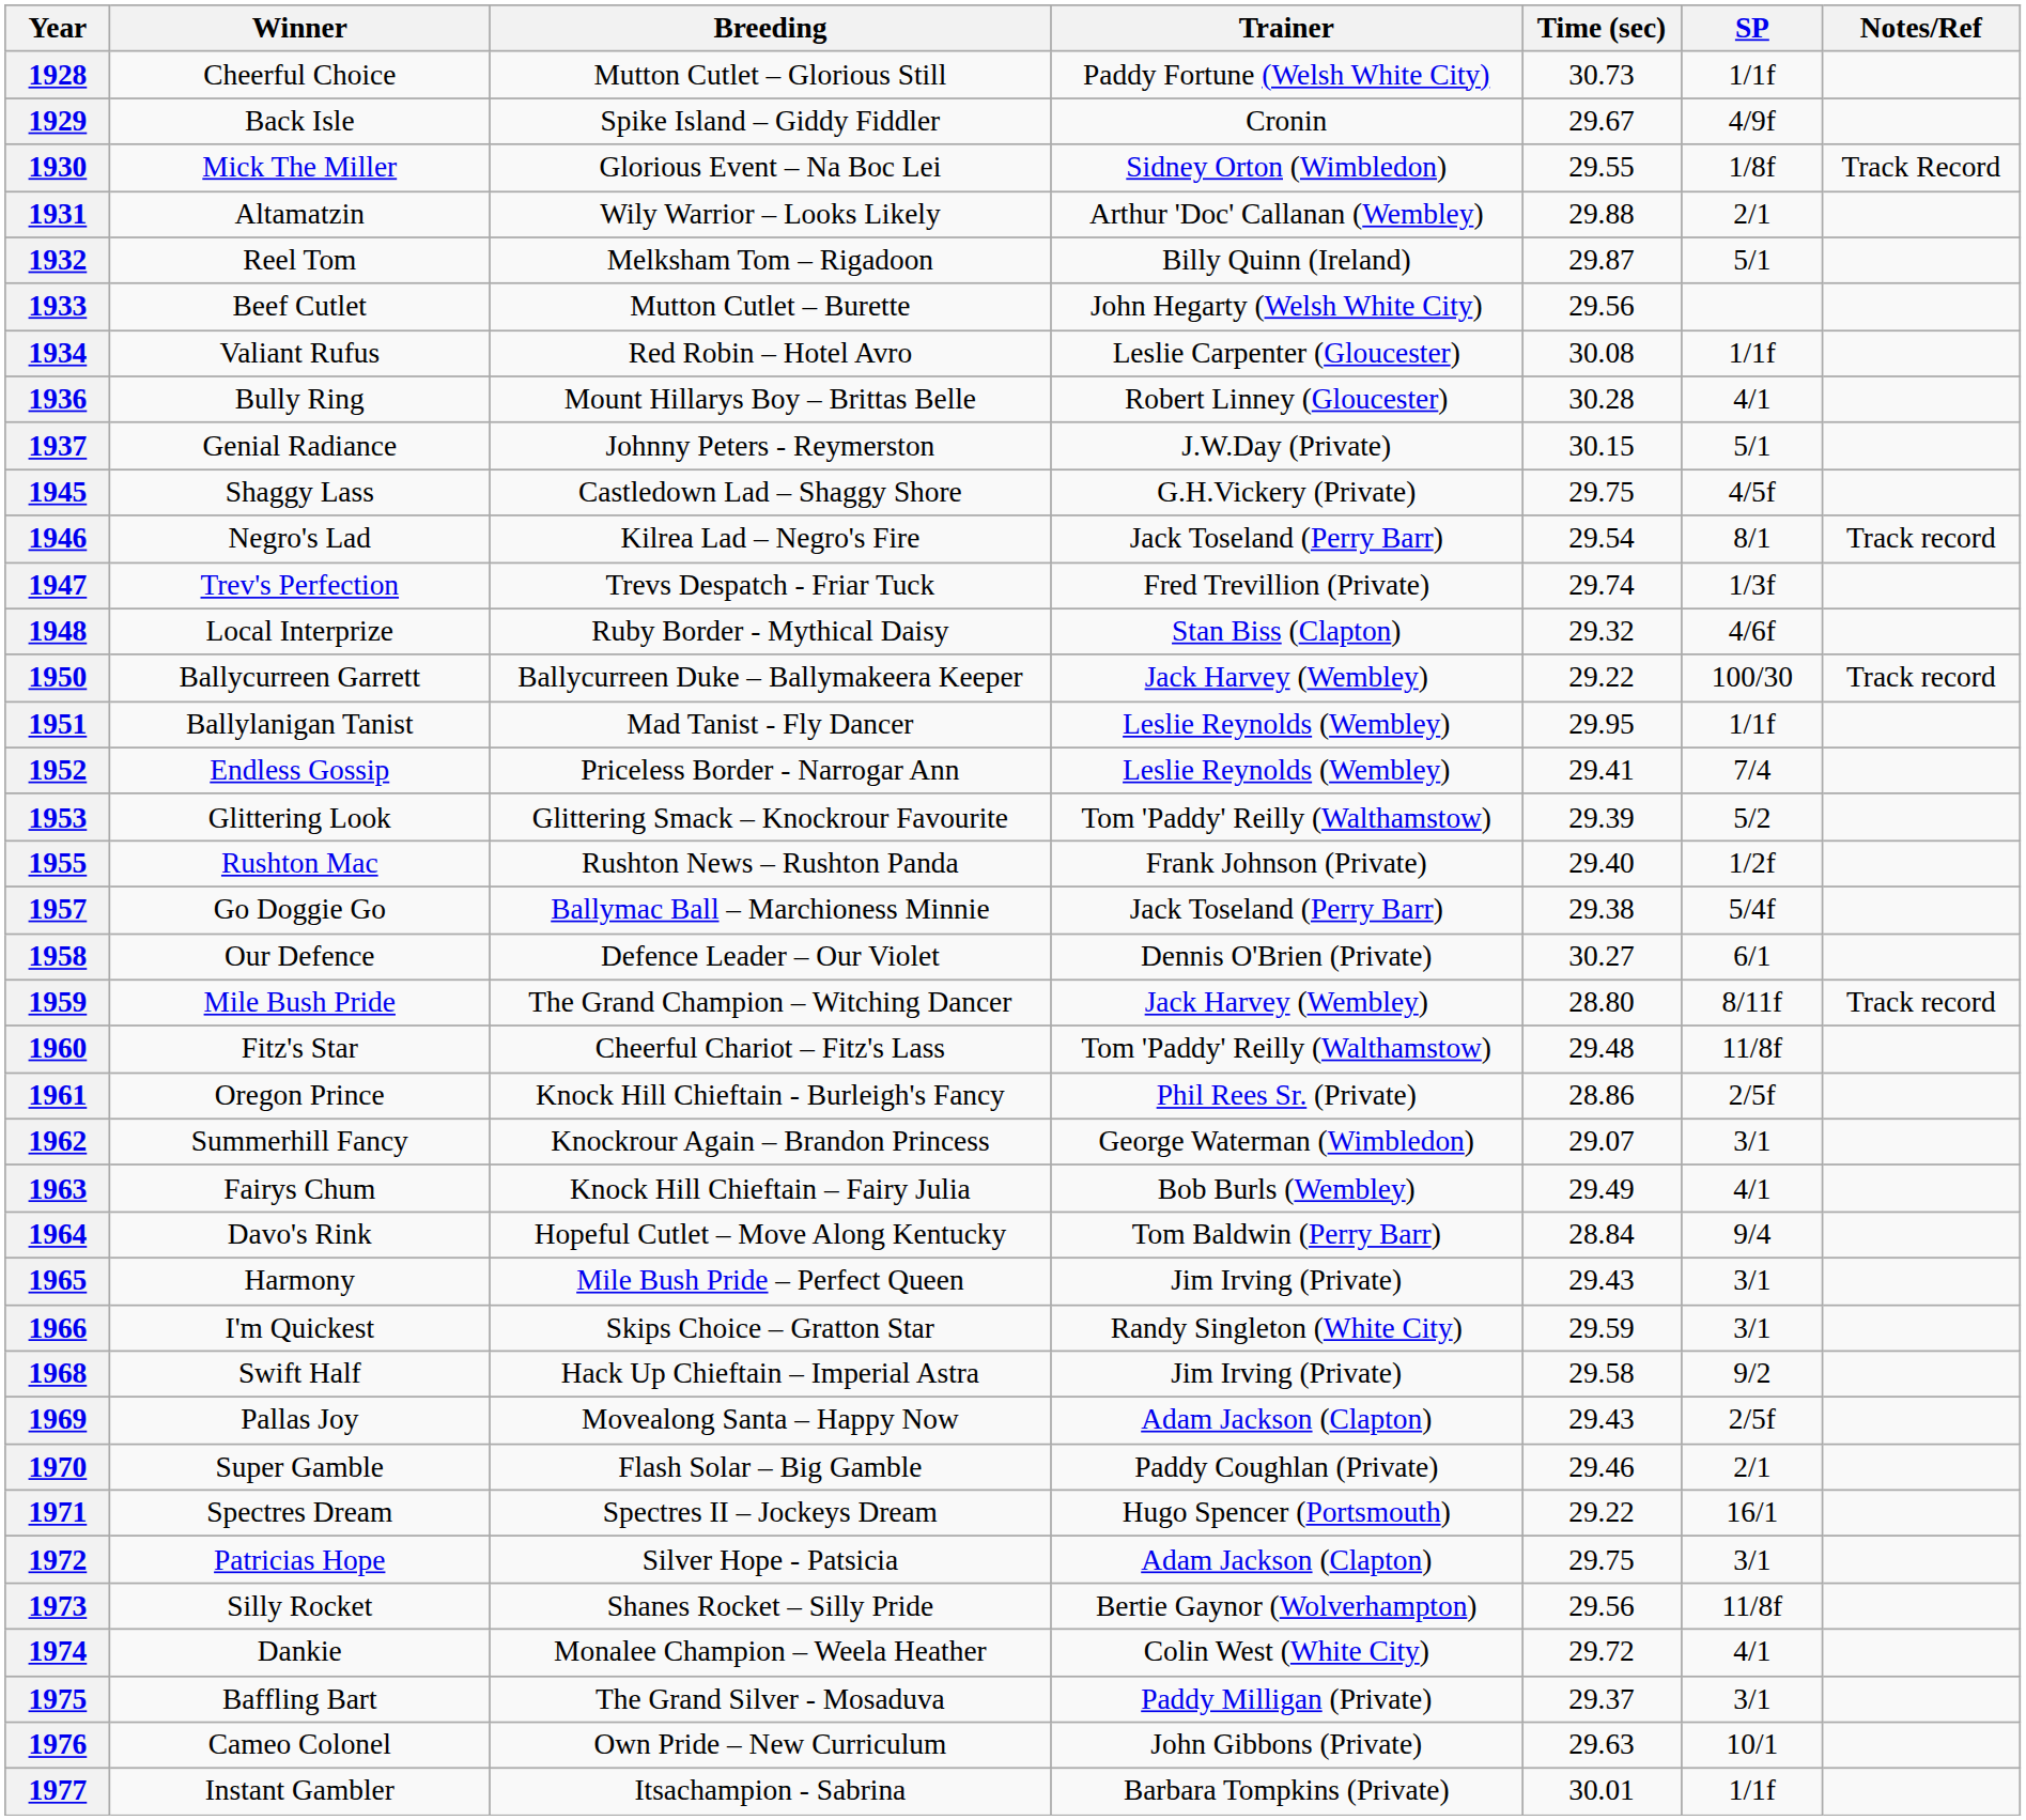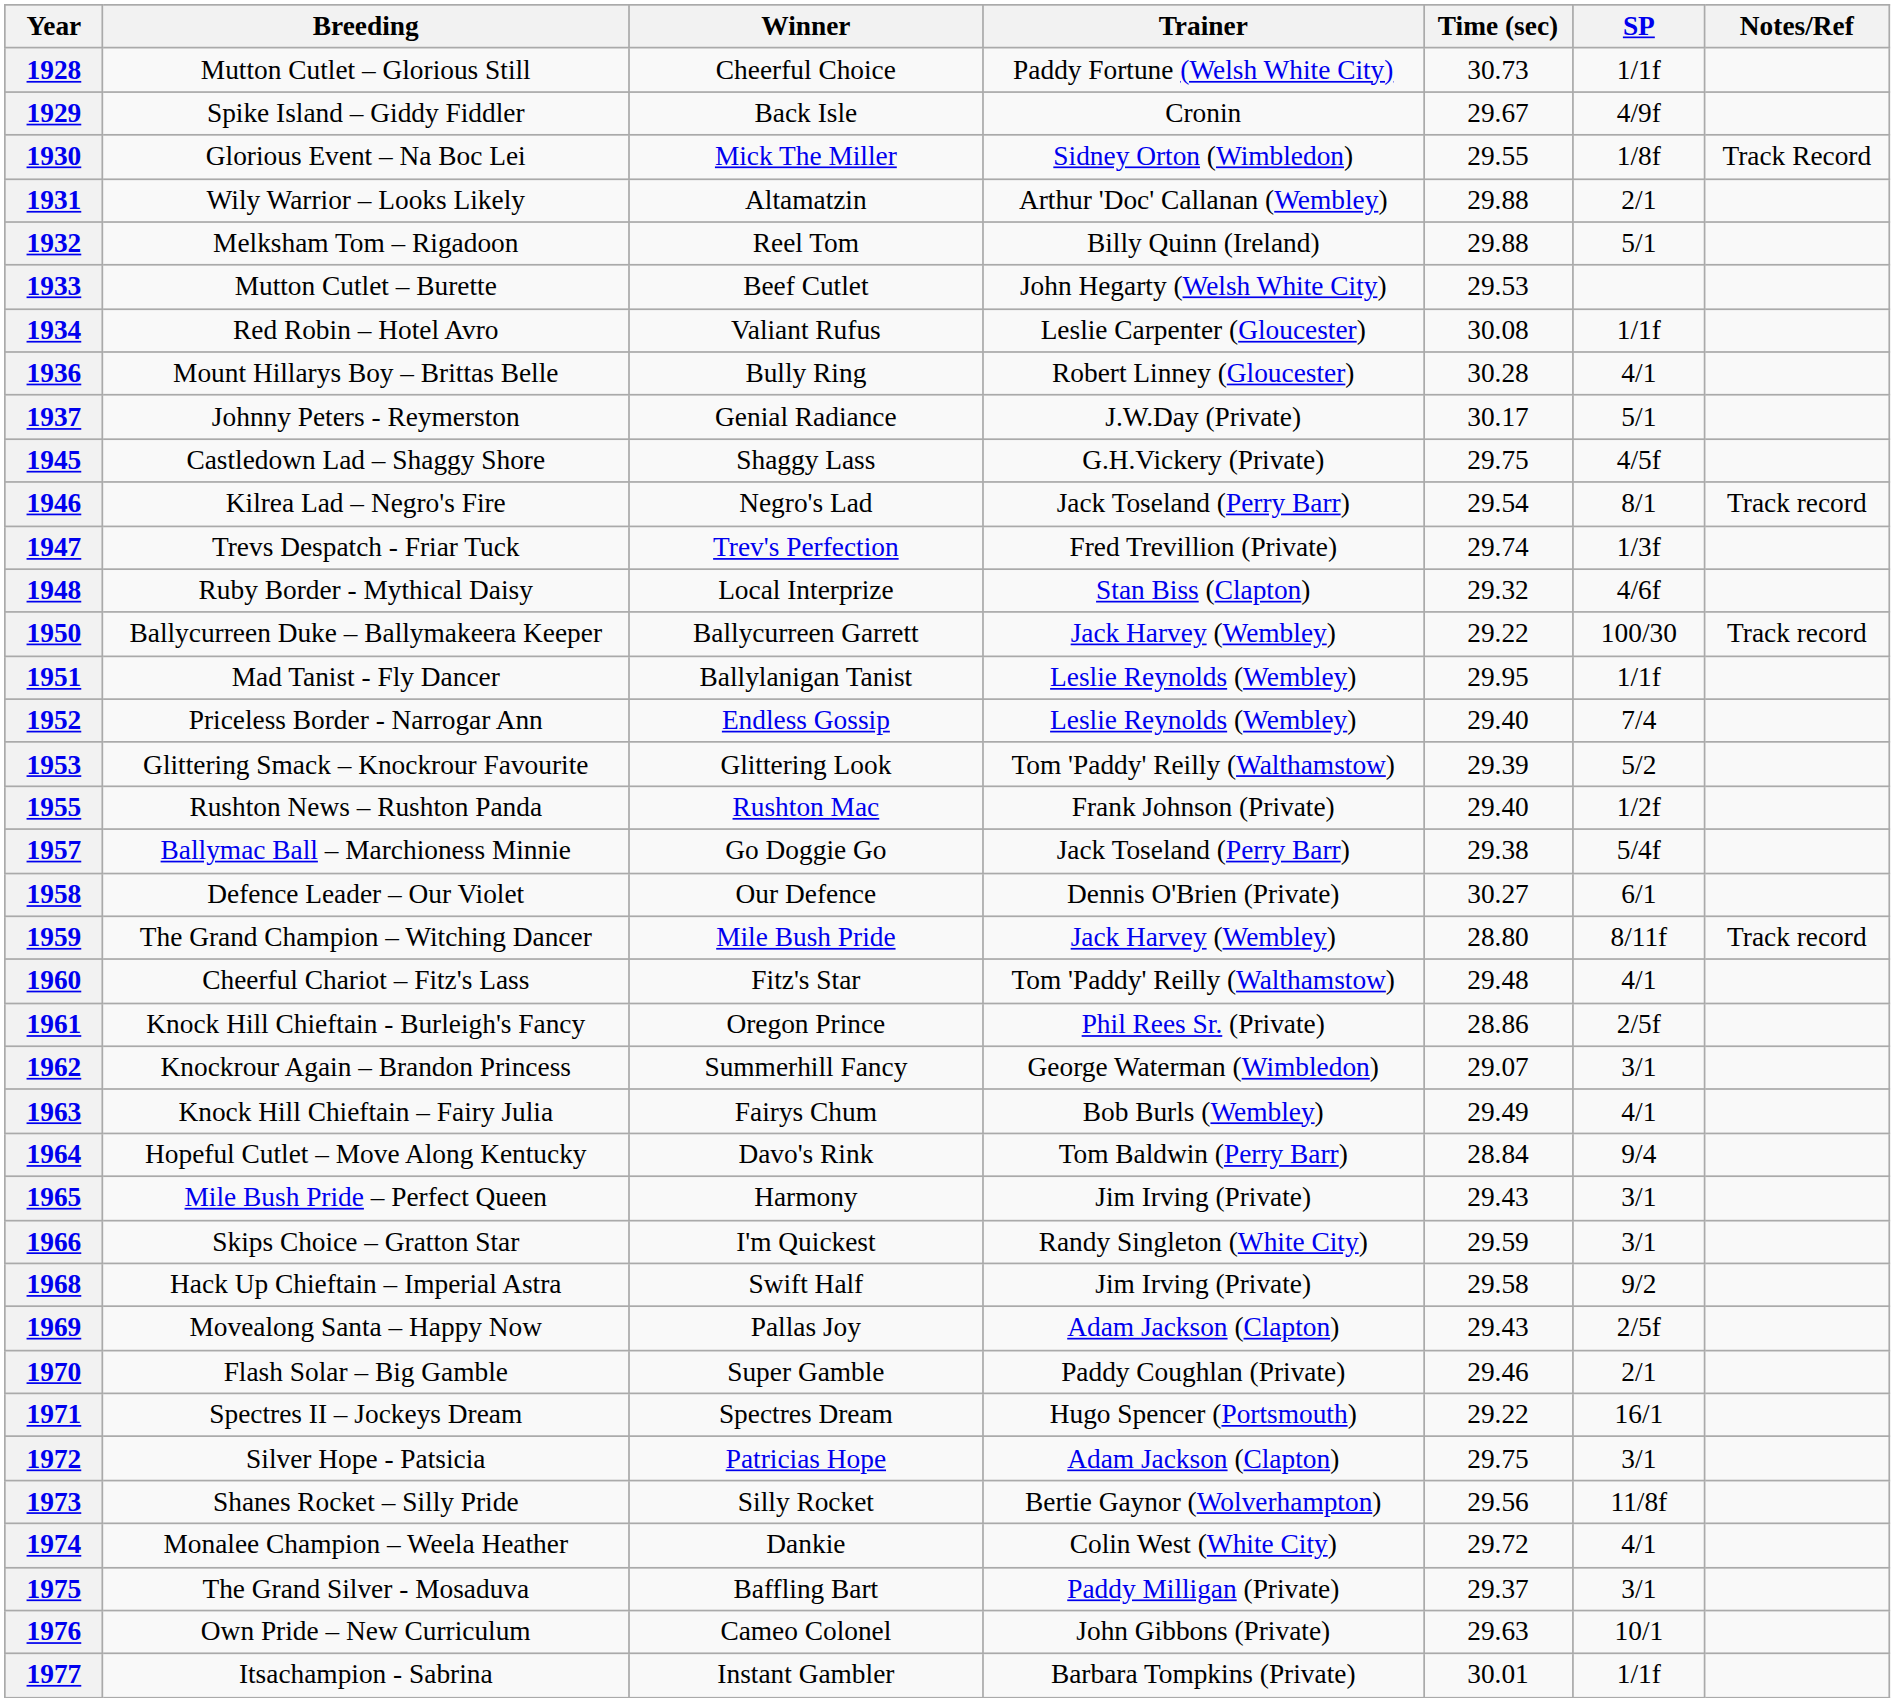columns swapped: Winner <-> Breeding
1932 | Time (sec): 29.87 -> 29.88
1933 | Time (sec): 29.56 -> 29.53
1937 | Time (sec): 30.15 -> 30.17
1952 | Time (sec): 29.41 -> 29.40
1960 | SP: 11/8f -> 4/1
